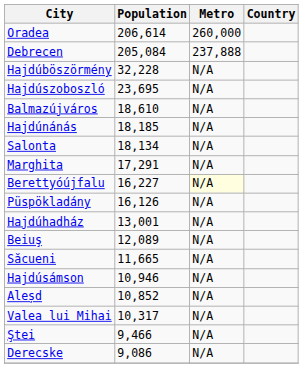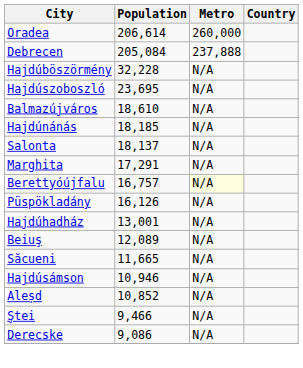Salonta | Population: 18,134 -> 18,137
Berettyóújfalu | Population: 16,227 -> 16,757
- row: Valea lui Mihai | 10,317 | N/A
